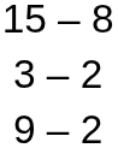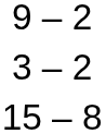rows swapped: 15 – 8 <-> 9 – 2
